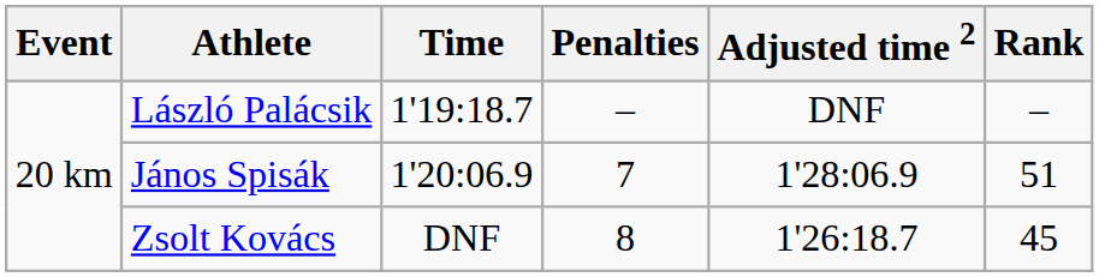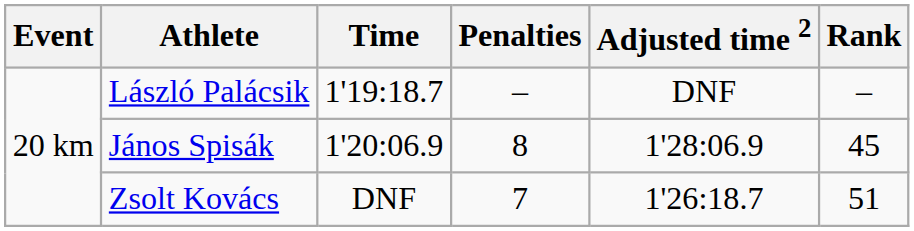János Spisák | Penalties: 7 -> 8
János Spisák | Rank: 51 -> 45
Zsolt Kovács | Penalties: 8 -> 7
Zsolt Kovács | Rank: 45 -> 51
